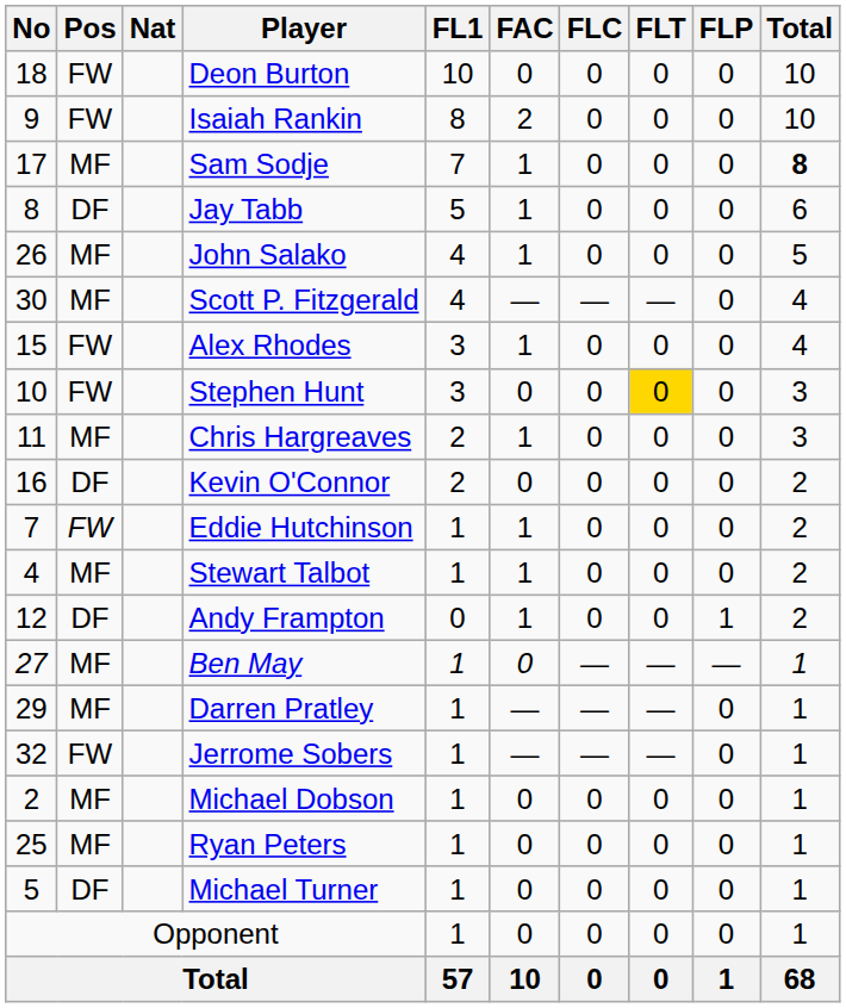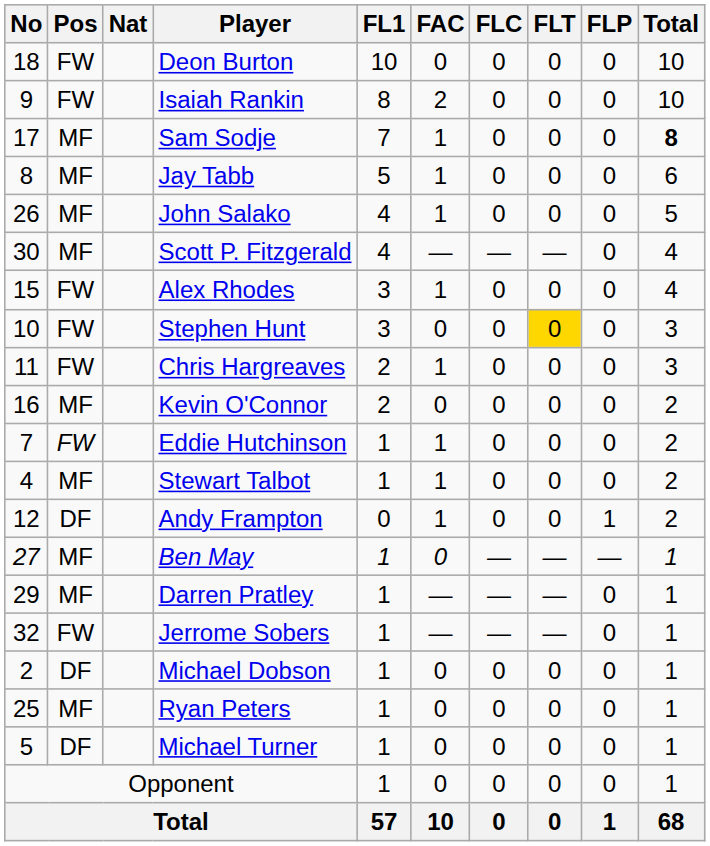Jay Tabb | Pos: DF -> MF
Chris Hargreaves | Pos: MF -> FW
Kevin O'Connor | Pos: DF -> MF
Michael Dobson | Pos: MF -> DF
